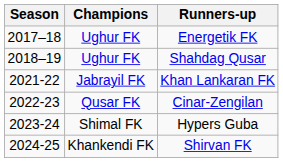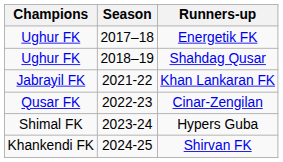columns swapped: Season <-> Champions
